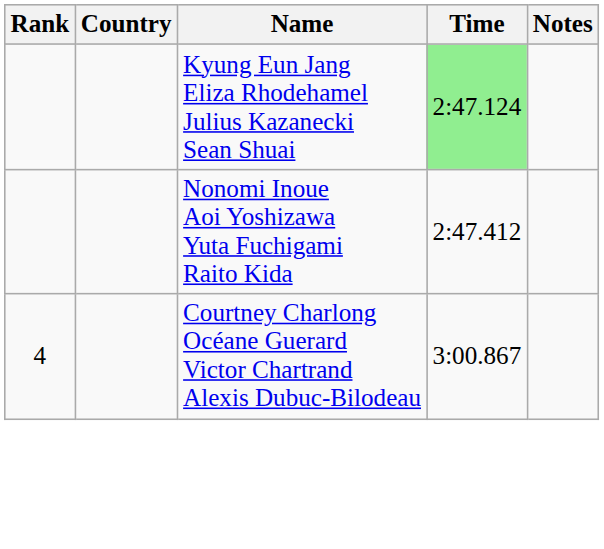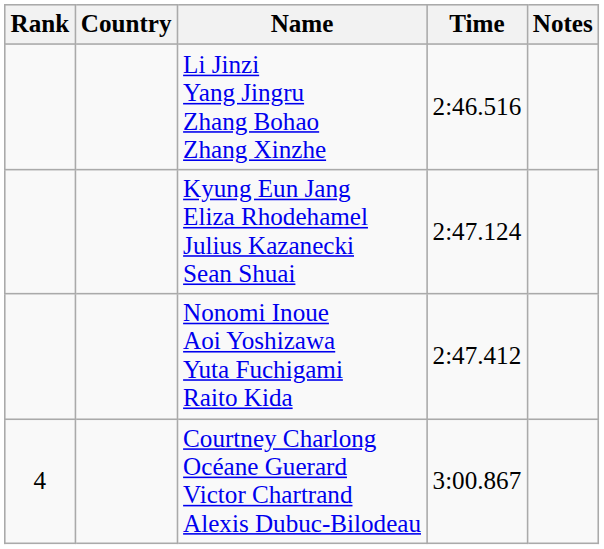+ row: Li Jinzi Yang Jingru Zhang Bohao Zhang Xinzhe | 2:46.516
Kyung Eun Jang Eliza Rhodehamel Julius Kazanecki Sean Shuai | Time: lightgreen background -> no background
